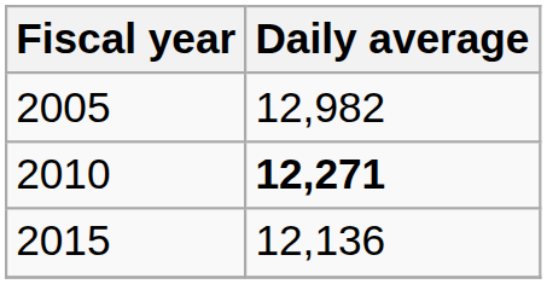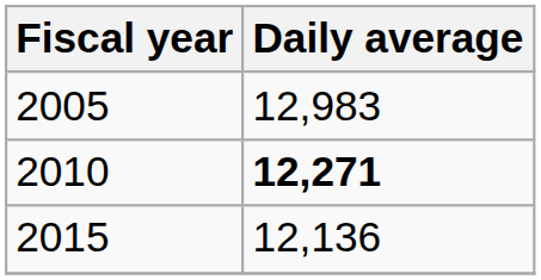2005 | Daily average: 12,982 -> 12,983
